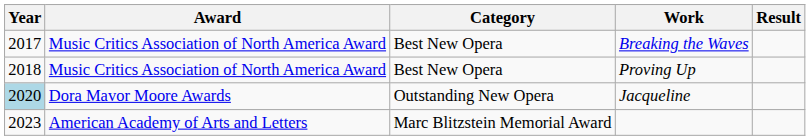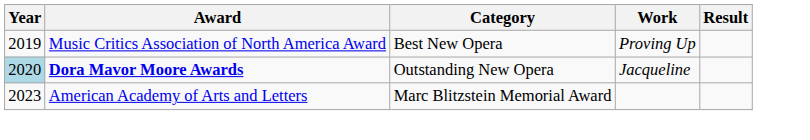- row: 2017 | Music Critics Association of North America Award | Best New Opera | Breaking the Waves
Proving Up | Year: 2018 -> 2019
Jacqueline | Award: normal -> bold
